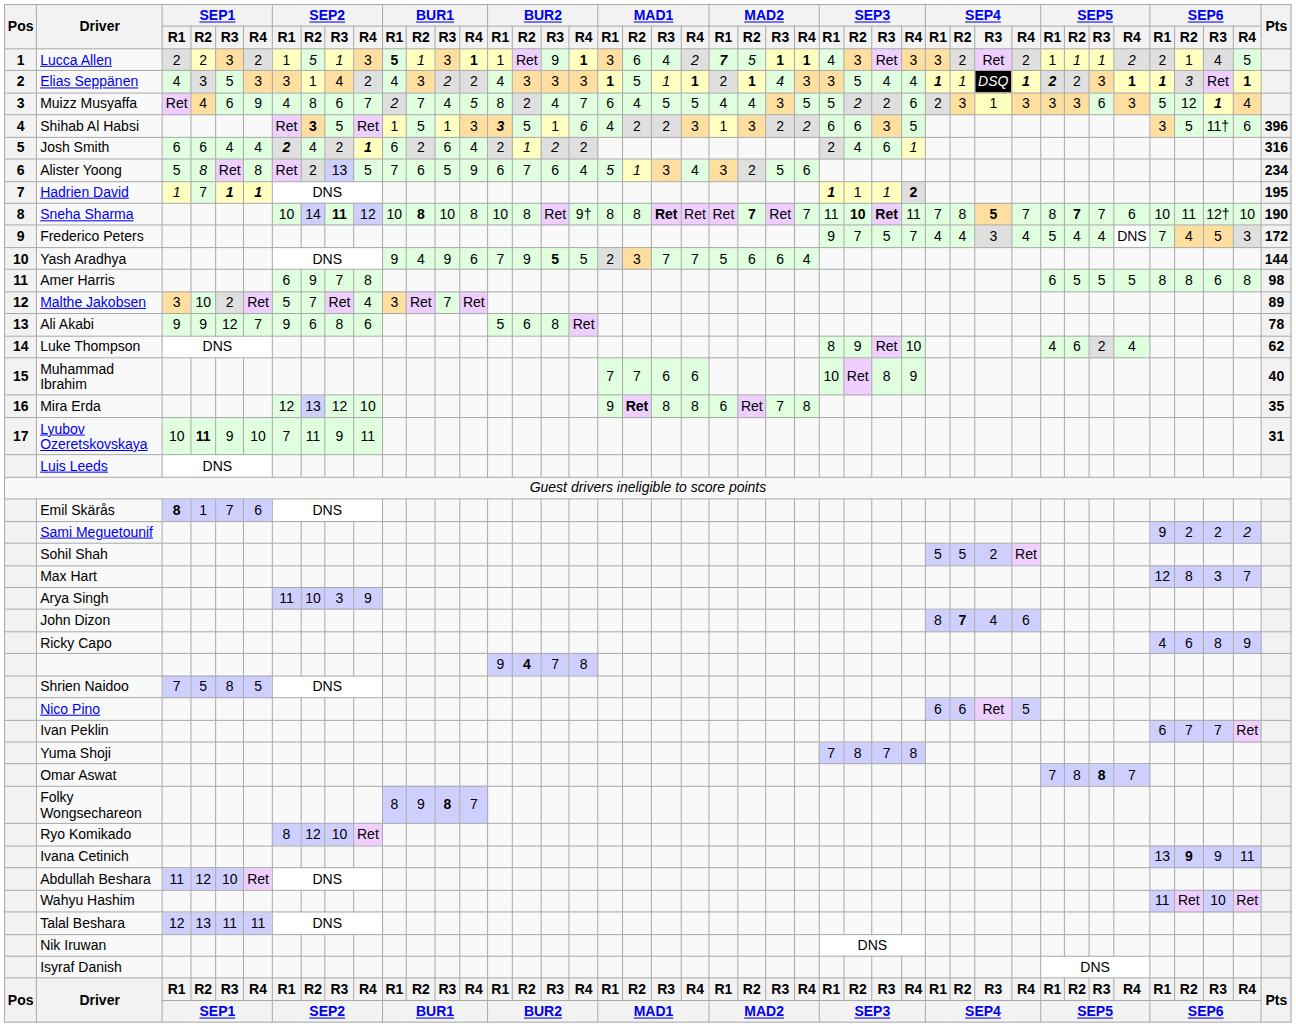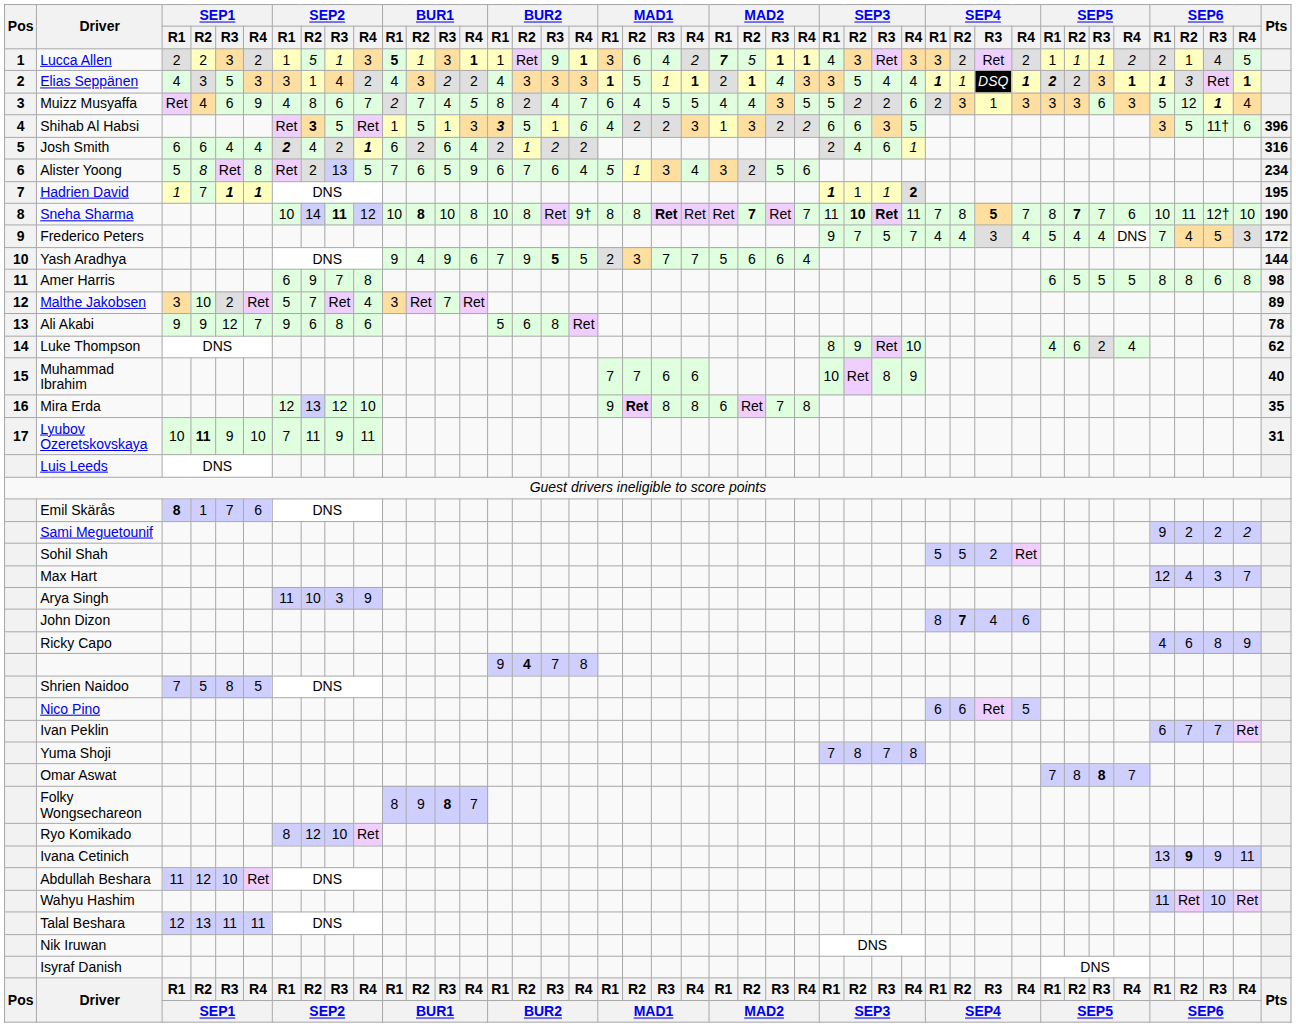Max Hart | SEP6 / R2: 8 -> 4
